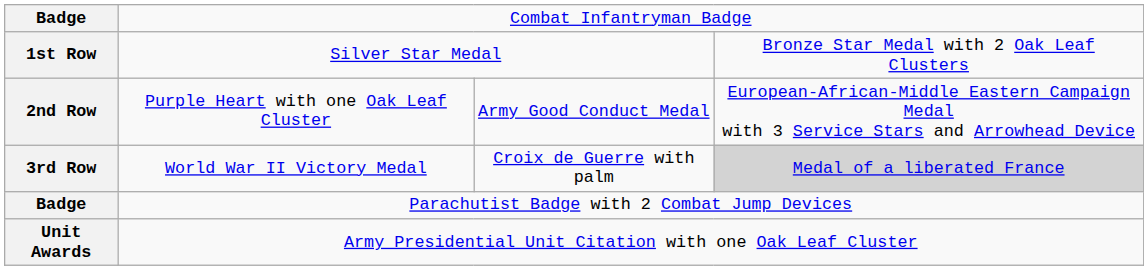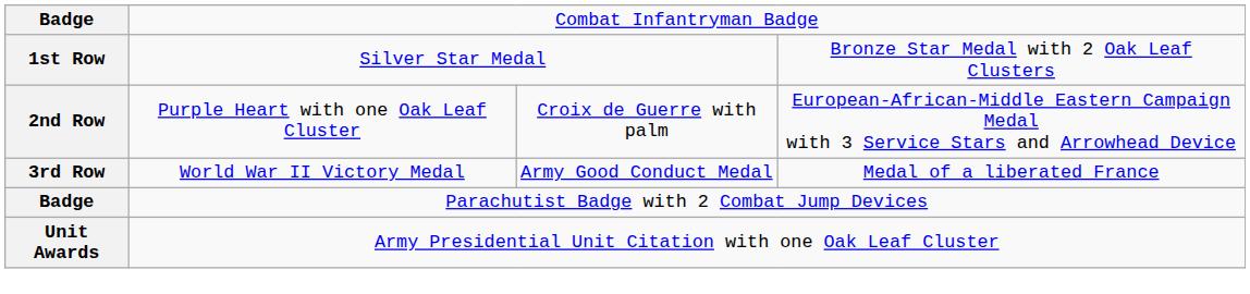2nd Row | column 3: Army Good Conduct Medal -> Croix de Guerre with palm
3rd Row | column 3: Croix de Guerre with palm -> Army Good Conduct Medal
3rd Row | column 4: lightgrey background -> no background
